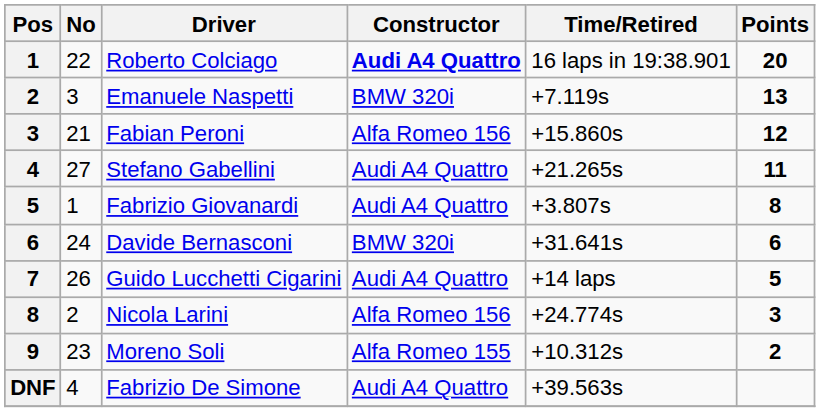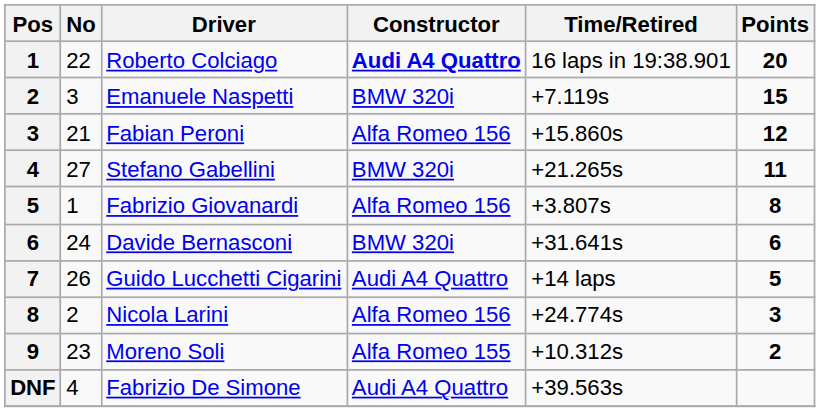Emanuele Naspetti | Points: 13 -> 15
Stefano Gabellini | Constructor: Audi A4 Quattro -> BMW 320i
Fabrizio Giovanardi | Constructor: Audi A4 Quattro -> Alfa Romeo 156
